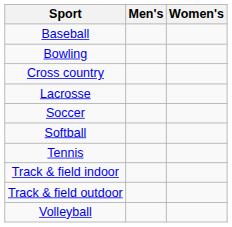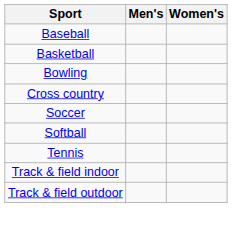+ row: Basketball
- row: Lacrosse
- row: Volleyball
